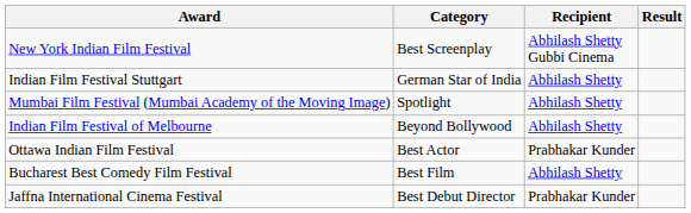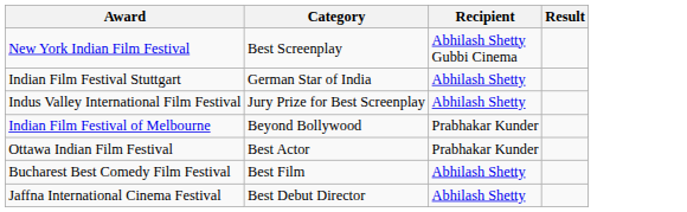- row: Mumbai Film Festival (Mumbai Academy of the Moving Image) | Spotlight | Abhilash Shetty
+ row: Indus Valley International Film Festival | Jury Prize for Best Screenplay | Abhilash Shetty
Indian Film Festival of Melbourne | Recipient: Abhilash Shetty -> Prabhakar Kunder
Jaffna International Cinema Festival | Recipient: Prabhakar Kunder -> Abhilash Shetty
